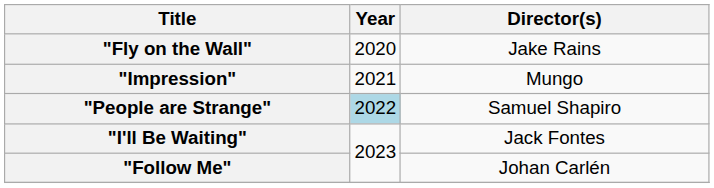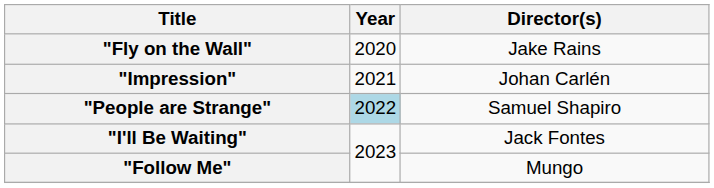"Impression" | Director(s): Mungo -> Johan Carlén
"Follow Me" | Director(s): Johan Carlén -> Mungo
